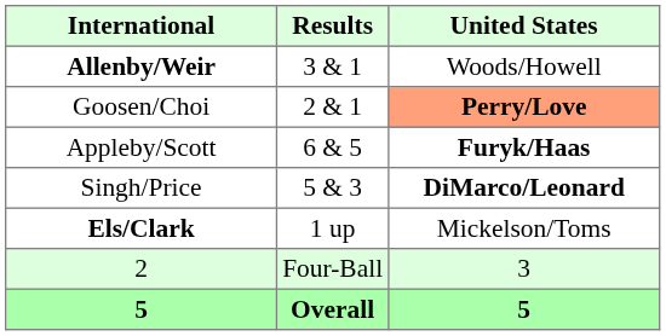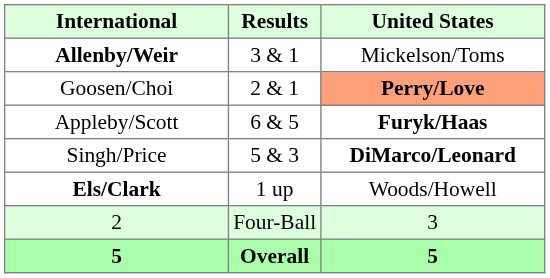Allenby/Weir | United States: Woods/Howell -> Mickelson/Toms
Els/Clark | United States: Mickelson/Toms -> Woods/Howell
